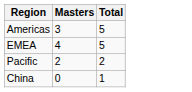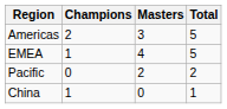+ column: Champions | 2 | 1 | 0 | 1
